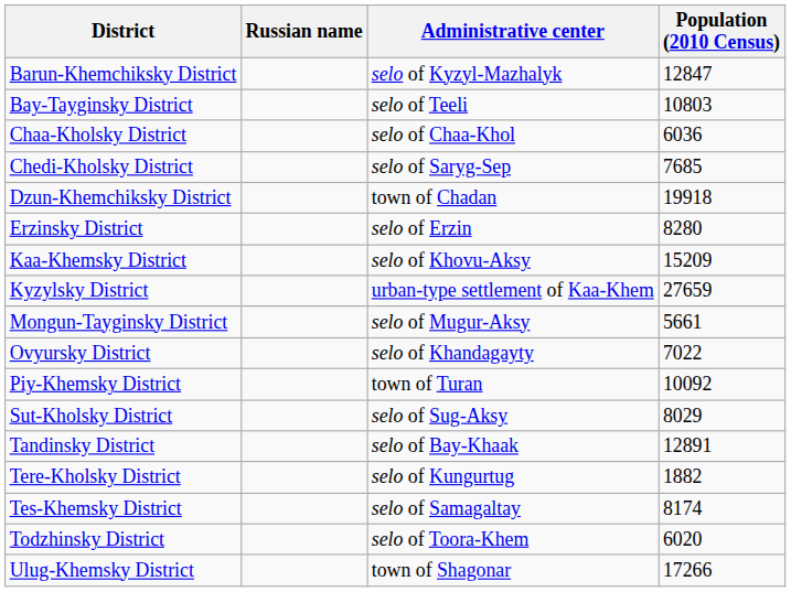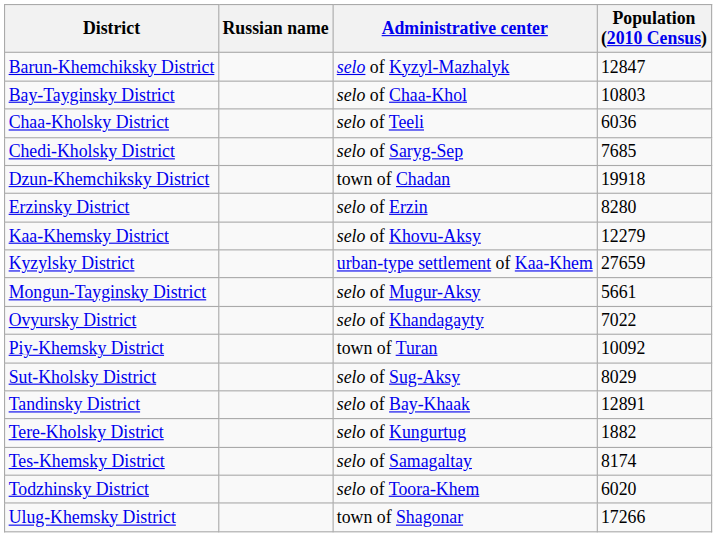Bay-Tayginsky District | Administrative center: selo of Teeli -> selo of Chaa-Khol
Chaa-Kholsky District | Administrative center: selo of Chaa-Khol -> selo of Teeli
Kaa-Khemsky District | Population (2010 Census): 15209 -> 12279
